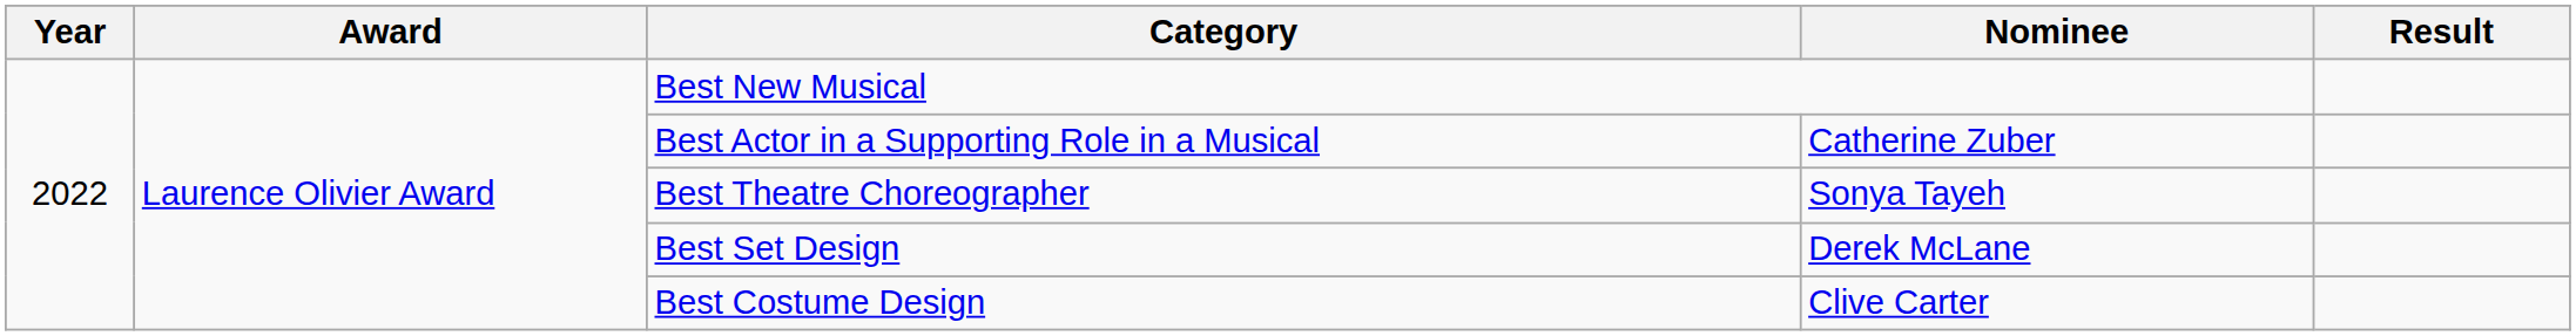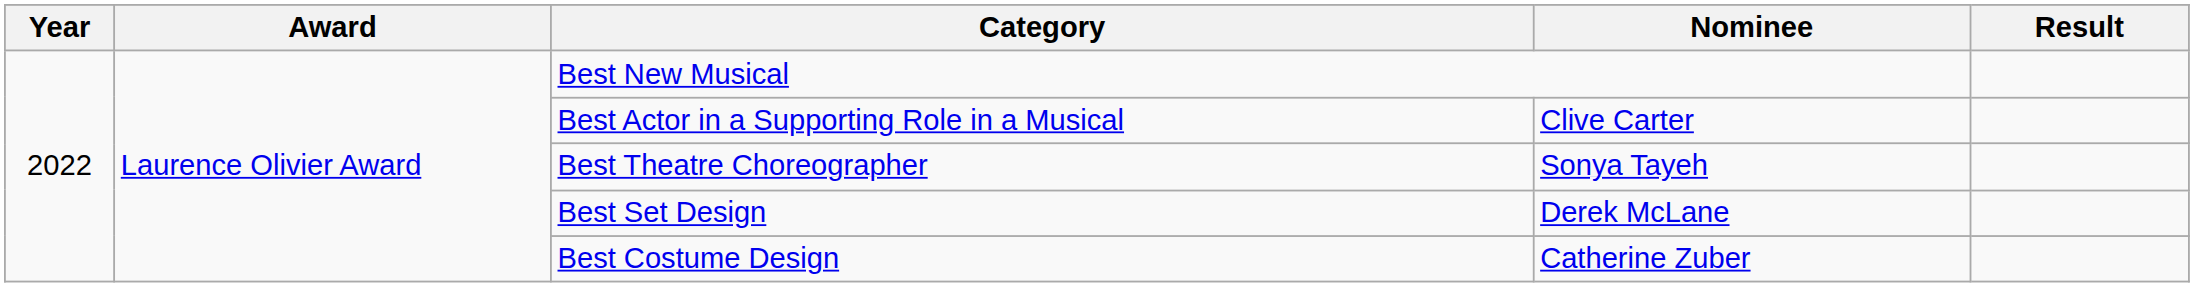Best Actor in a Supporting Role in a Musical | Nominee: Catherine Zuber -> Clive Carter
Best Costume Design | Nominee: Clive Carter -> Catherine Zuber
